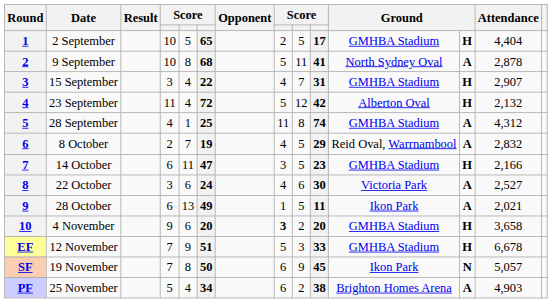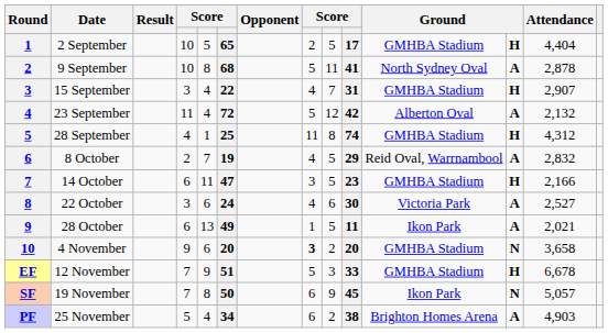23 September | column 12: H -> A
28 September | column 12: A -> H
4 November | column 12: H -> N
